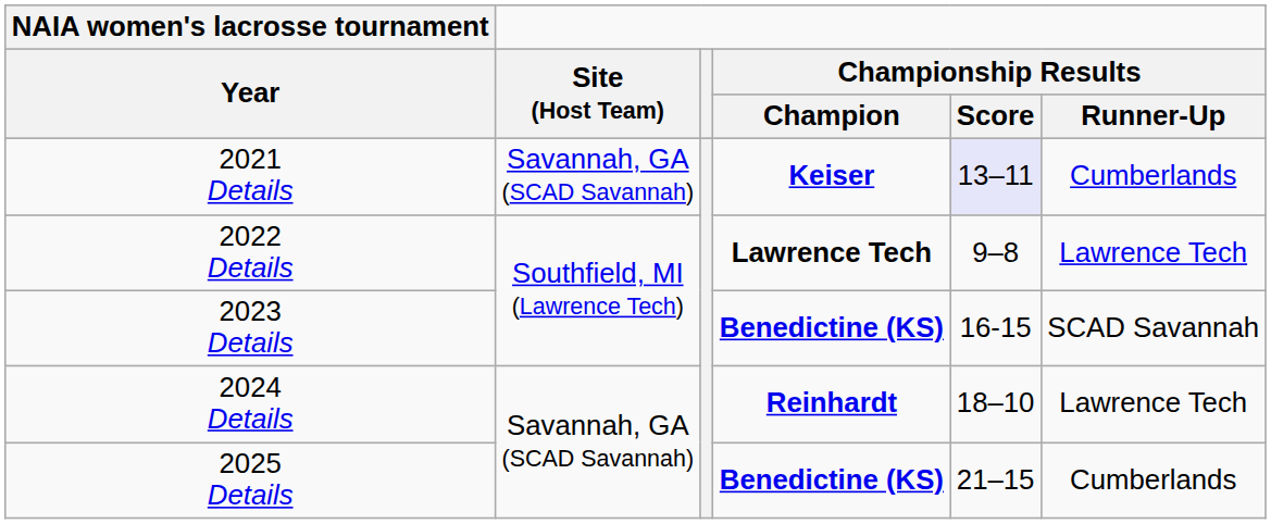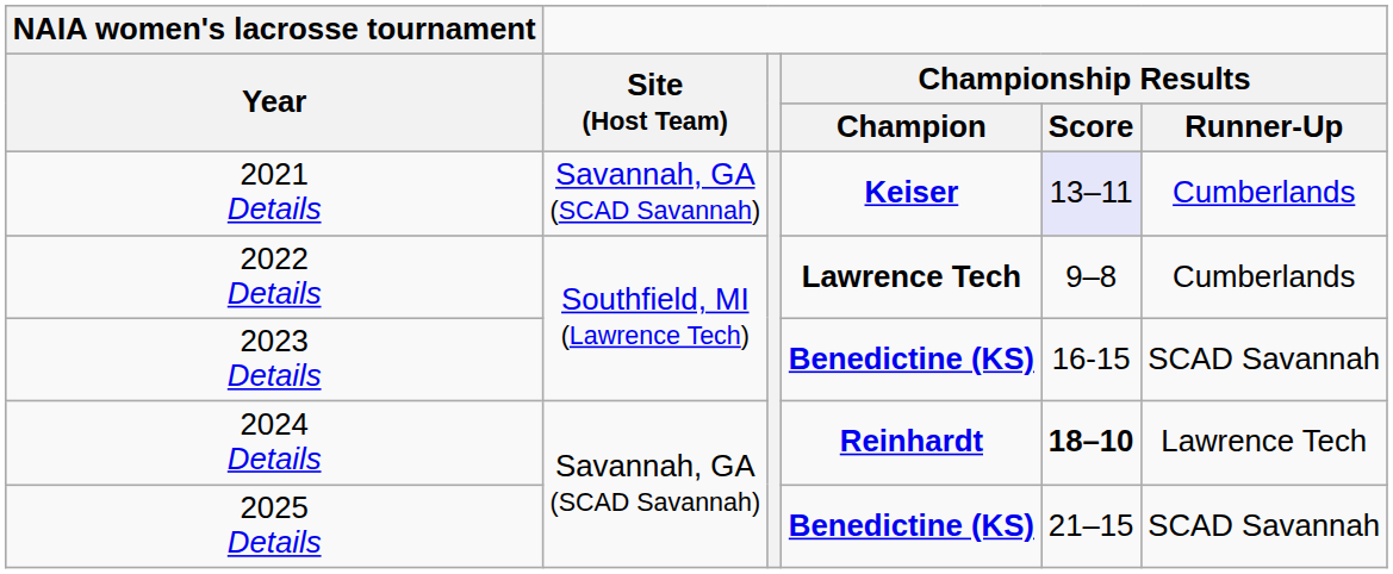2022 Details | Championship Results / Runner-Up: Lawrence Tech -> Cumberlands
2024 Details | Championship Results / Score: normal -> bold
2025 Details | Championship Results / Runner-Up: Cumberlands -> SCAD Savannah
